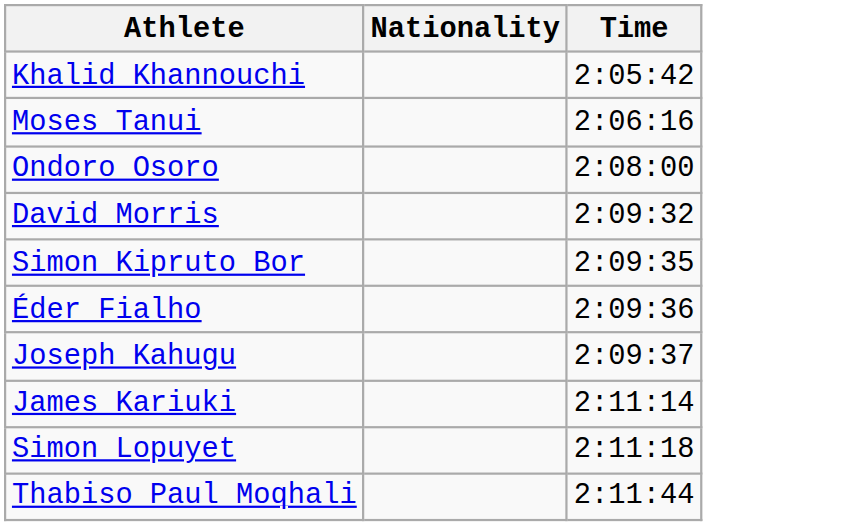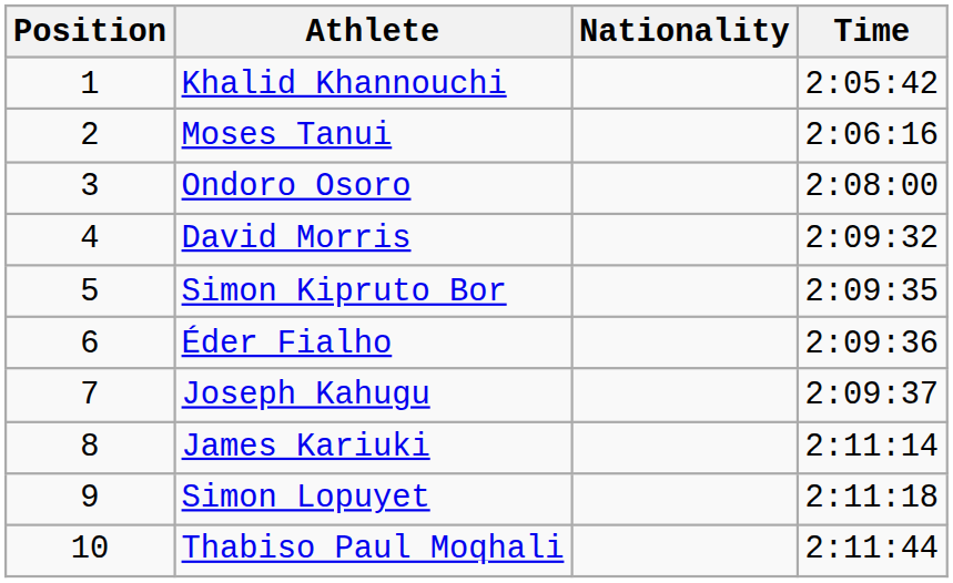+ column: Position | 1 | 2 | 3 | 4 | 5 | 6 | 7 | 8 | 9 | 10
